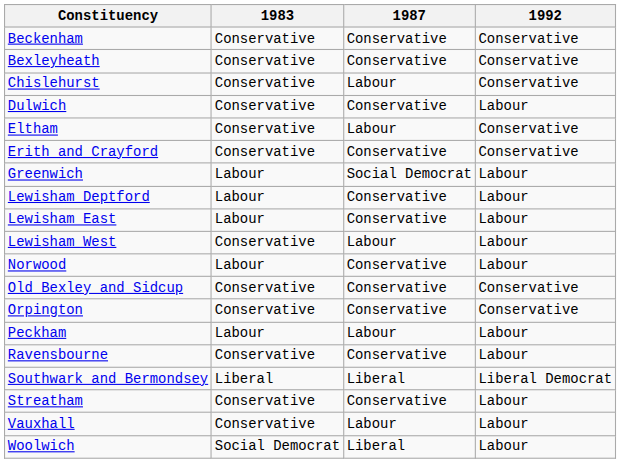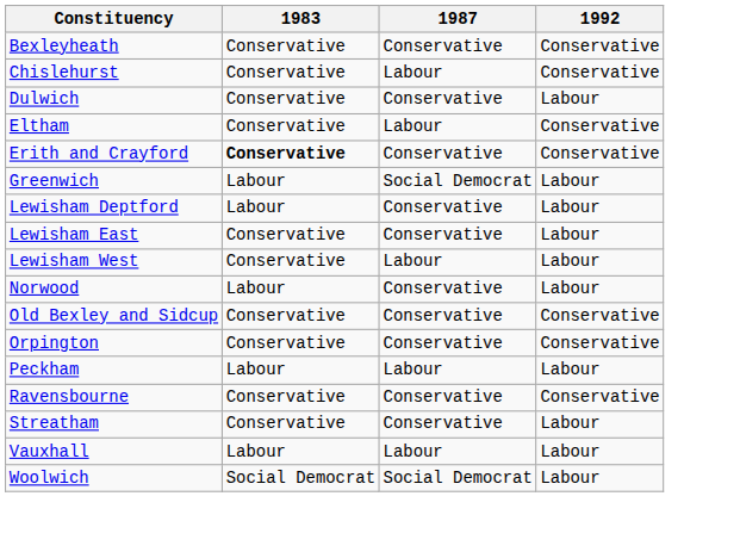- row: Beckenham | Conservative | Conservative | Conservative
Erith and Crayford | 1983: normal -> bold
Lewisham East | 1983: Labour -> Conservative
Ravensbourne | 1992: Labour -> Conservative
- row: Southwark and Bermondsey | Liberal | Liberal | Liberal Democrat
Vauxhall | 1983: Conservative -> Labour
Woolwich | 1987: Liberal -> Social Democrat
